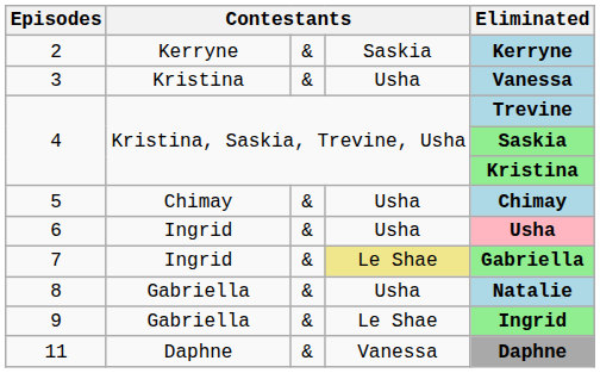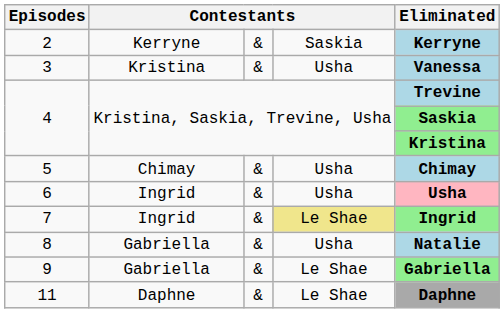7 | Eliminated: Gabriella -> Ingrid
9 | Eliminated: Ingrid -> Gabriella
11 | column 4: Vanessa -> Le Shae
